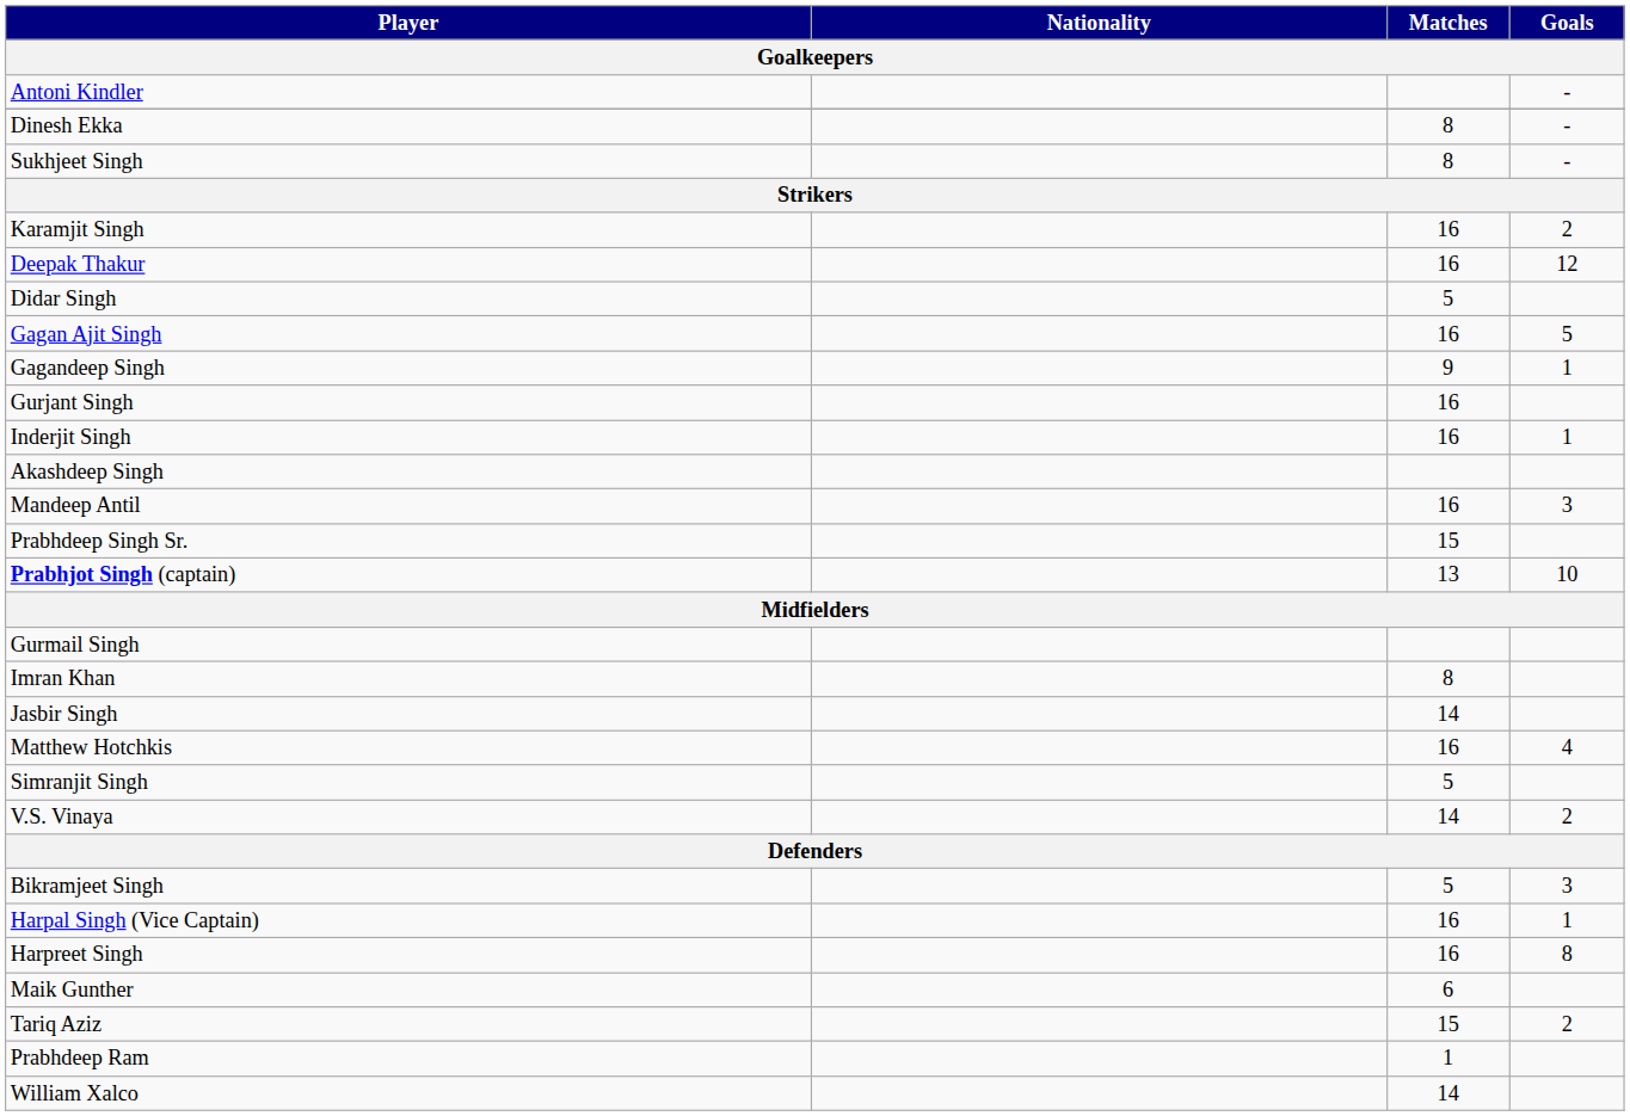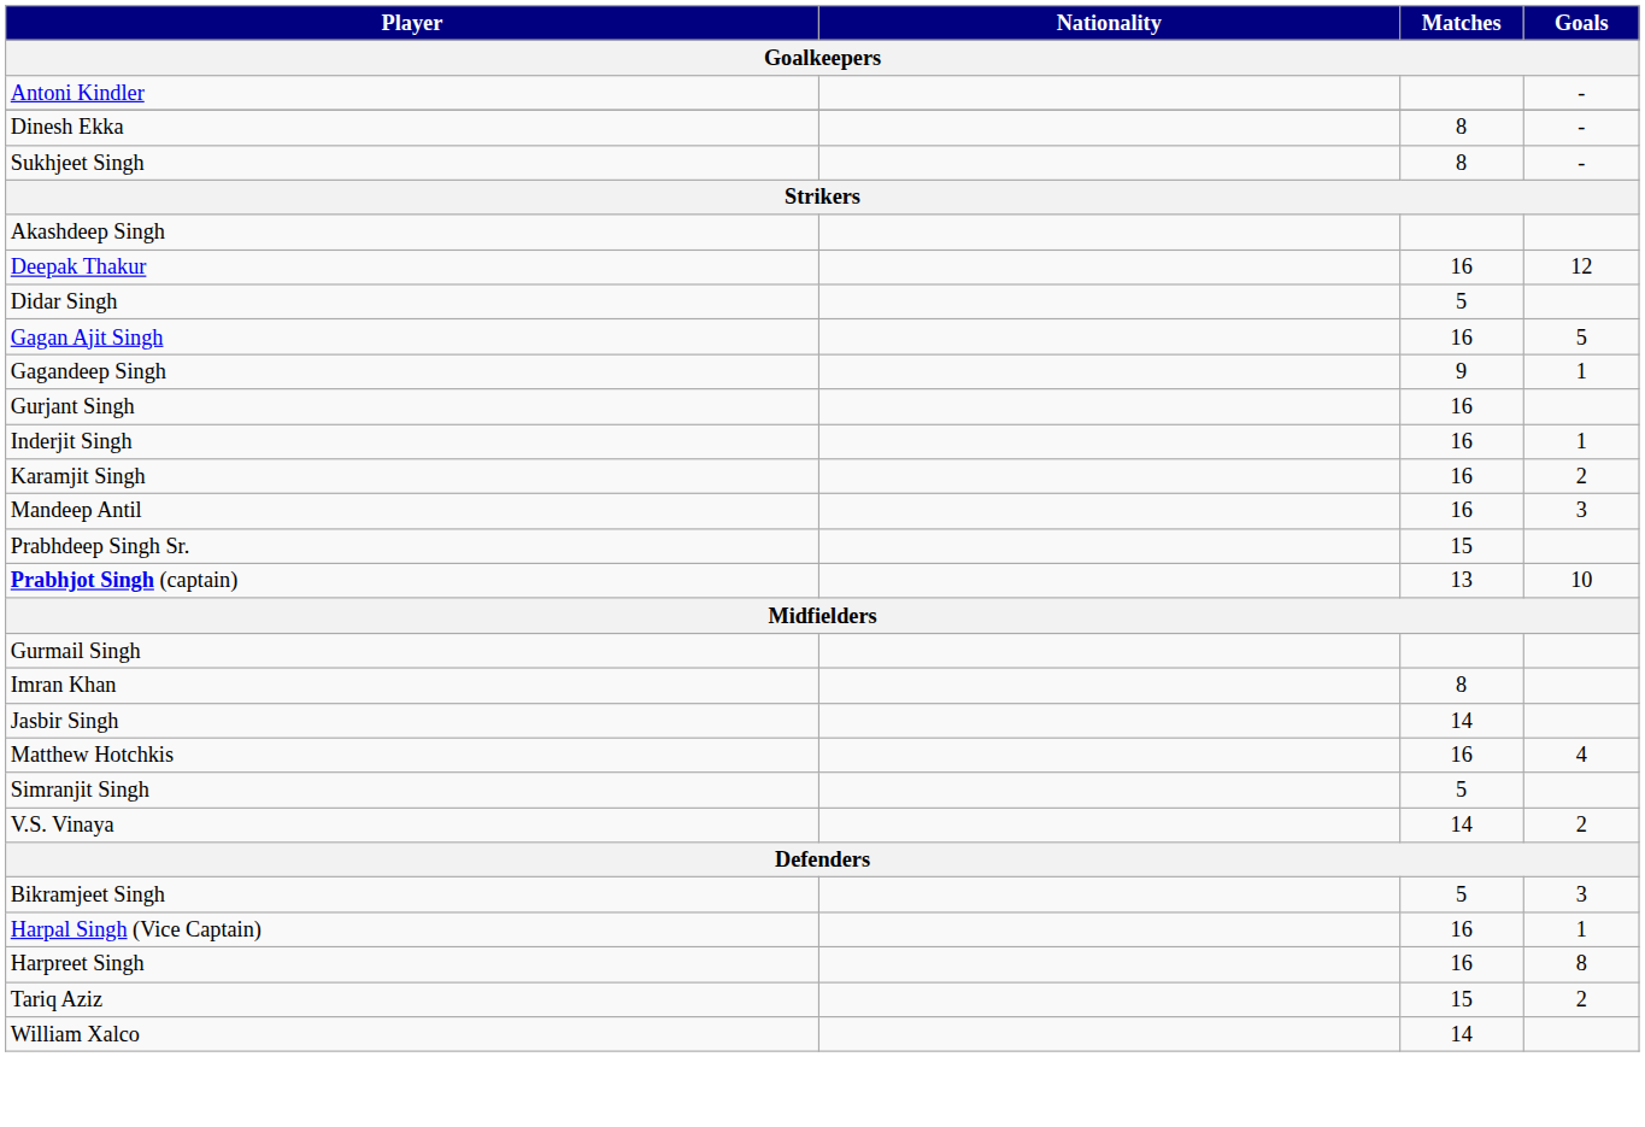rows swapped: Akashdeep Singh <-> Karamjit Singh
- row: Maik Gunther | 6
- row: Prabhdeep Ram | 1
